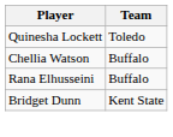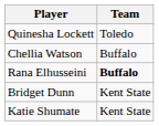Rana Elhusseini | Team: normal -> bold
+ row: Katie Shumate | Kent State
